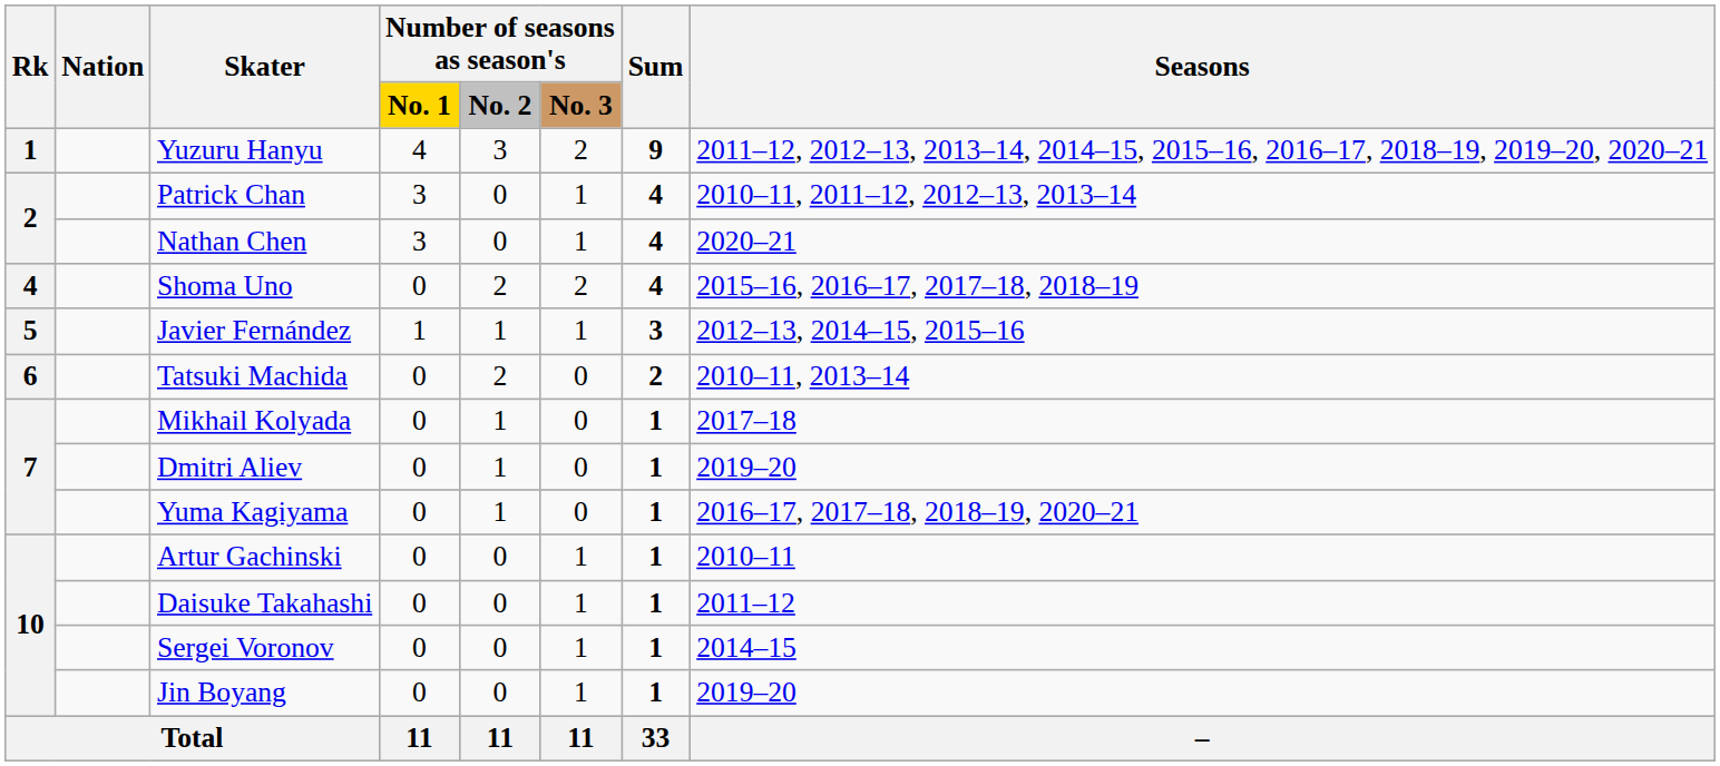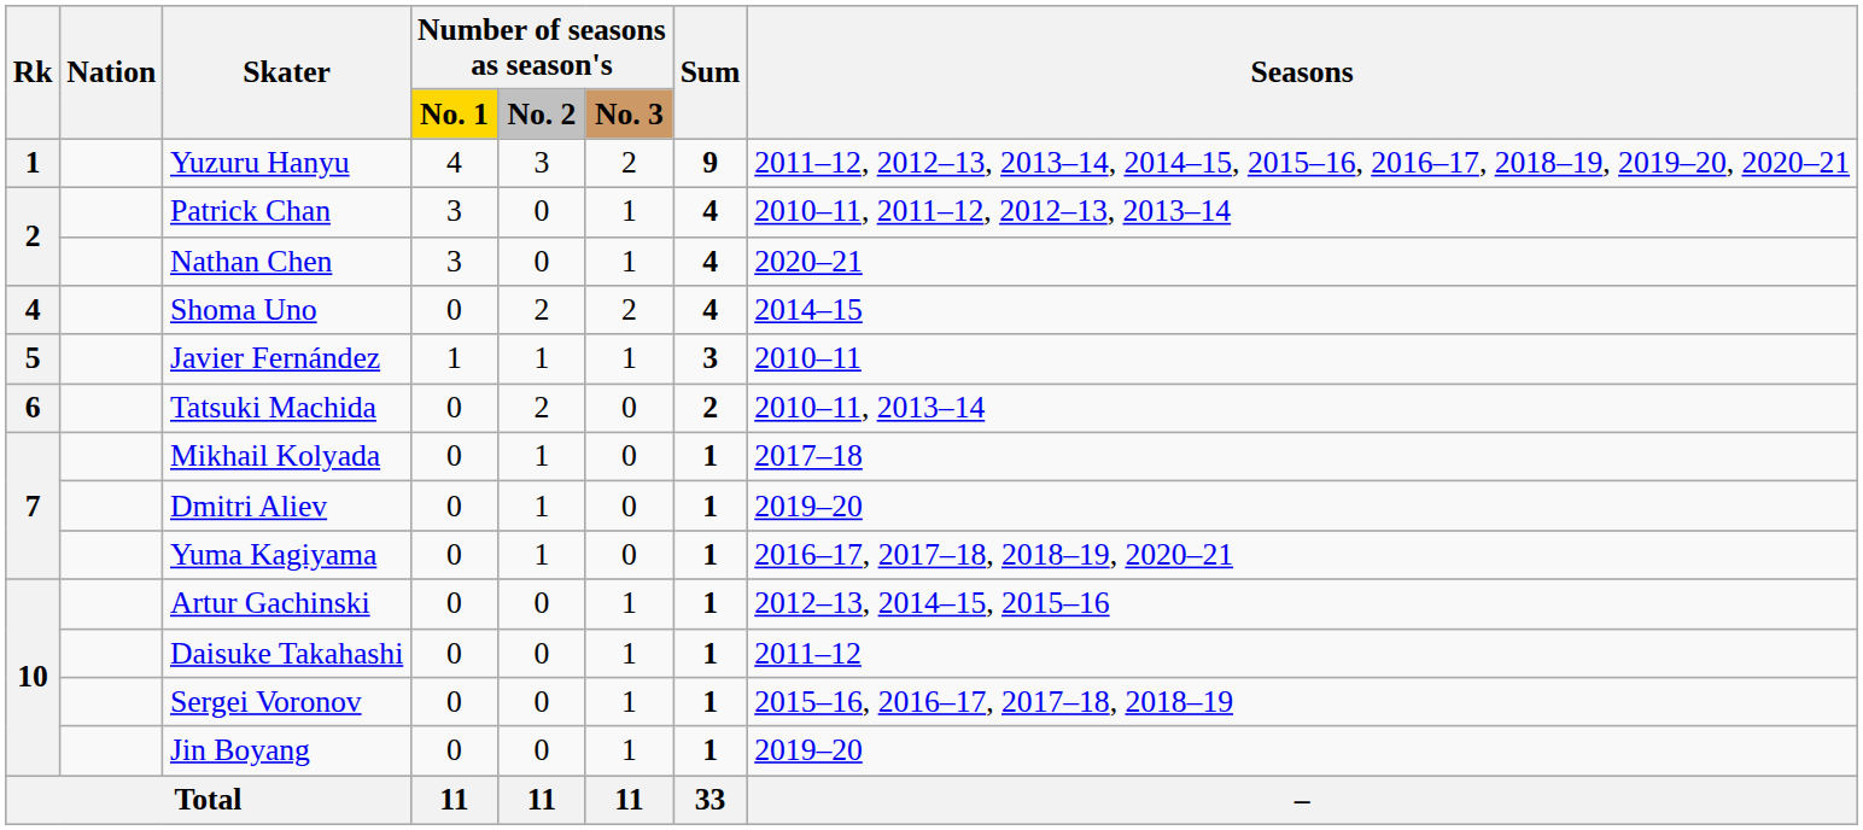Shoma Uno | Seasons: 2015–16, 2016–17, 2017–18, 2018–19 -> 2014–15
Javier Fernández | Seasons: 2012–13, 2014–15, 2015–16 -> 2010–11
Artur Gachinski | Seasons: 2010–11 -> 2012–13, 2014–15, 2015–16
Sergei Voronov | Seasons: 2014–15 -> 2015–16, 2016–17, 2017–18, 2018–19
